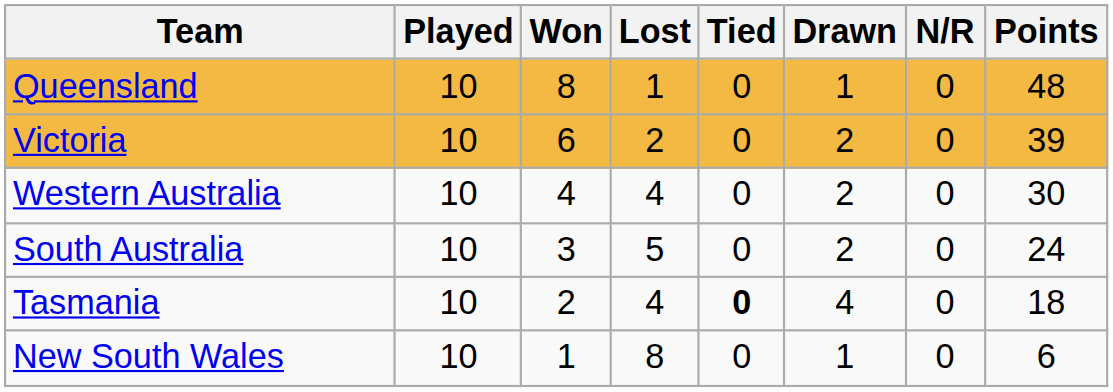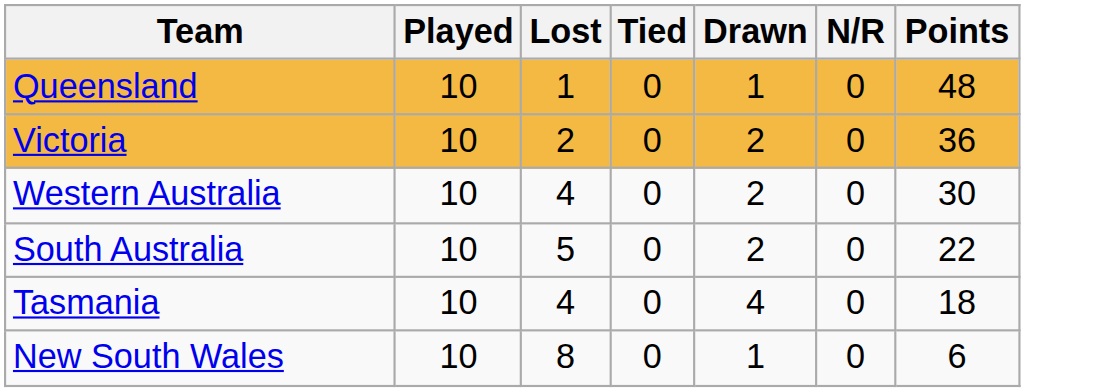- column: Won | 8 | 6 | 4 | 3 | 2 | 1
Victoria | Points: 39 -> 36
South Australia | Points: 24 -> 22
Tasmania | Tied: bold -> normal
